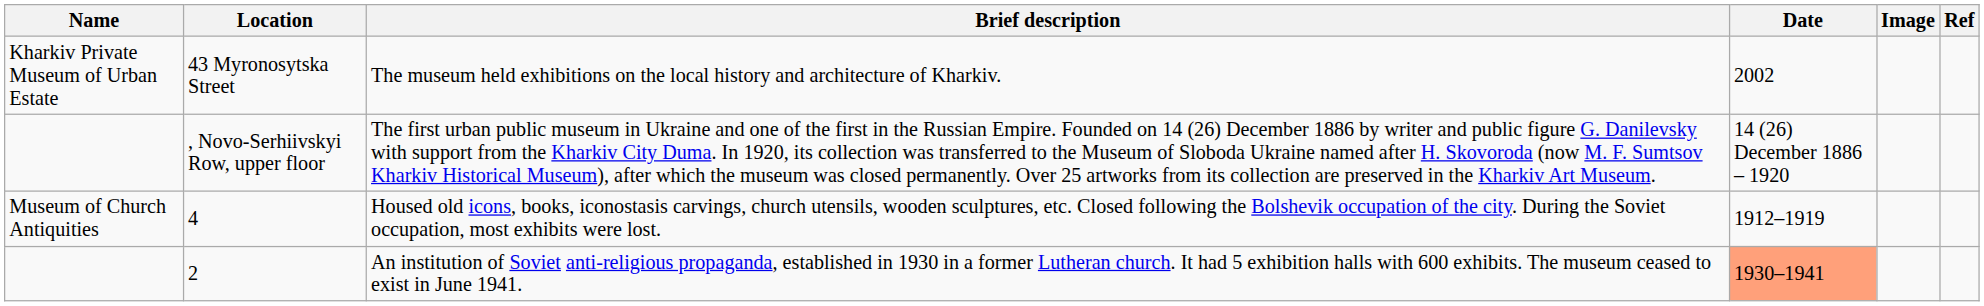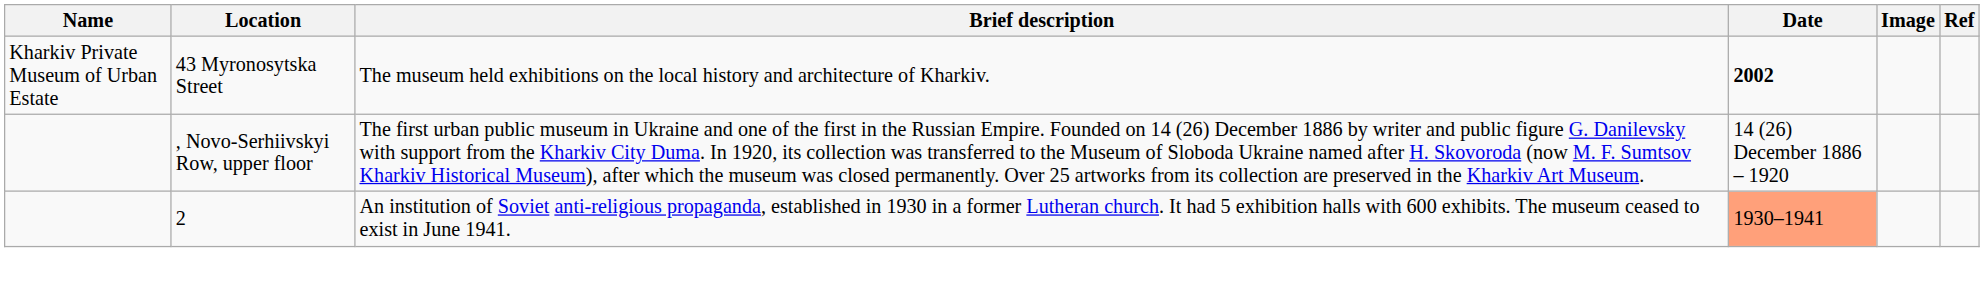43 Myronosytska Street | Date: normal -> bold
- row: Museum of Church Antiquities | 4 | Housed old icons, books, iconostasis carvings, church utensils, wooden sculptures, etc. Closed following the Bolshevik occupation of the city. During the Soviet occupation, most exhibits were lost. | 1912–1919
